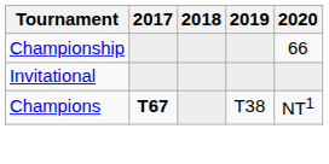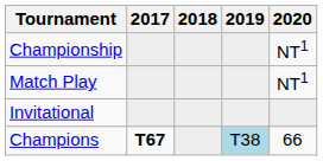Championship | 2020: 66 -> NT1
+ row: Match Play | NT1
Champions | 2019: no background -> lightblue background
Champions | 2020: NT1 -> 66
